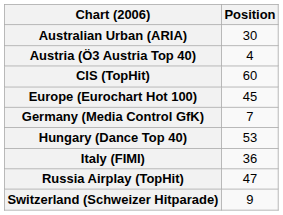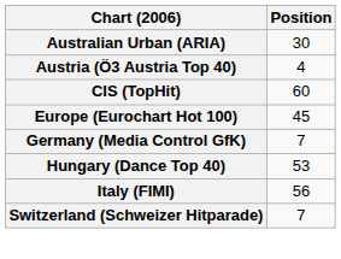Italy (FIMI) | Position: 36 -> 56
- row: Russia Airplay (TopHit) | 47
Switzerland (Schweizer Hitparade) | Position: 9 -> 7
